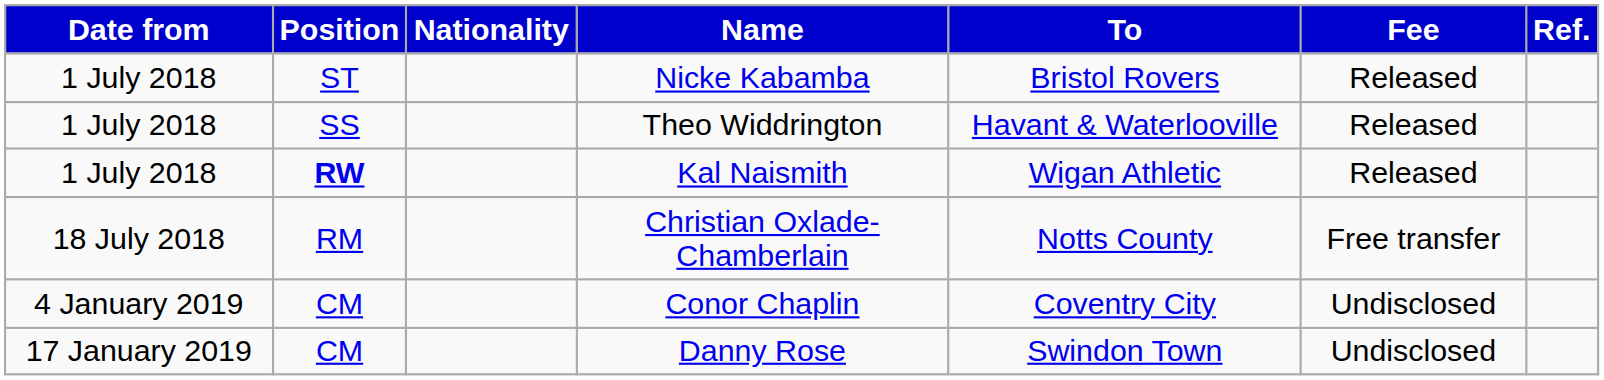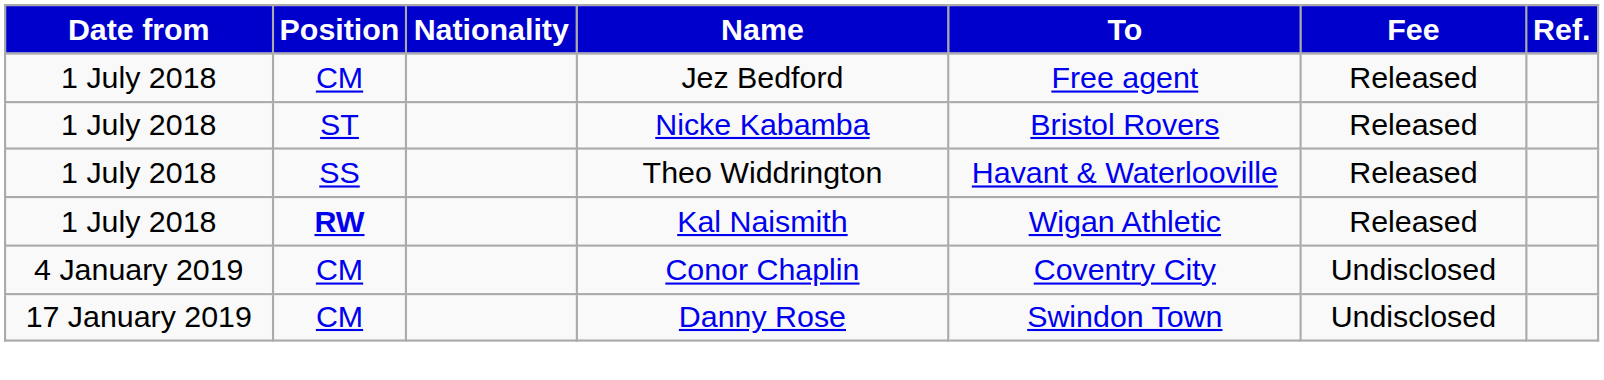+ row: 1 July 2018 | CM | Jez Bedford | Free agent | Released
- row: 18 July 2018 | RM | Christian Oxlade-Chamberlain | Notts County | Free transfer
